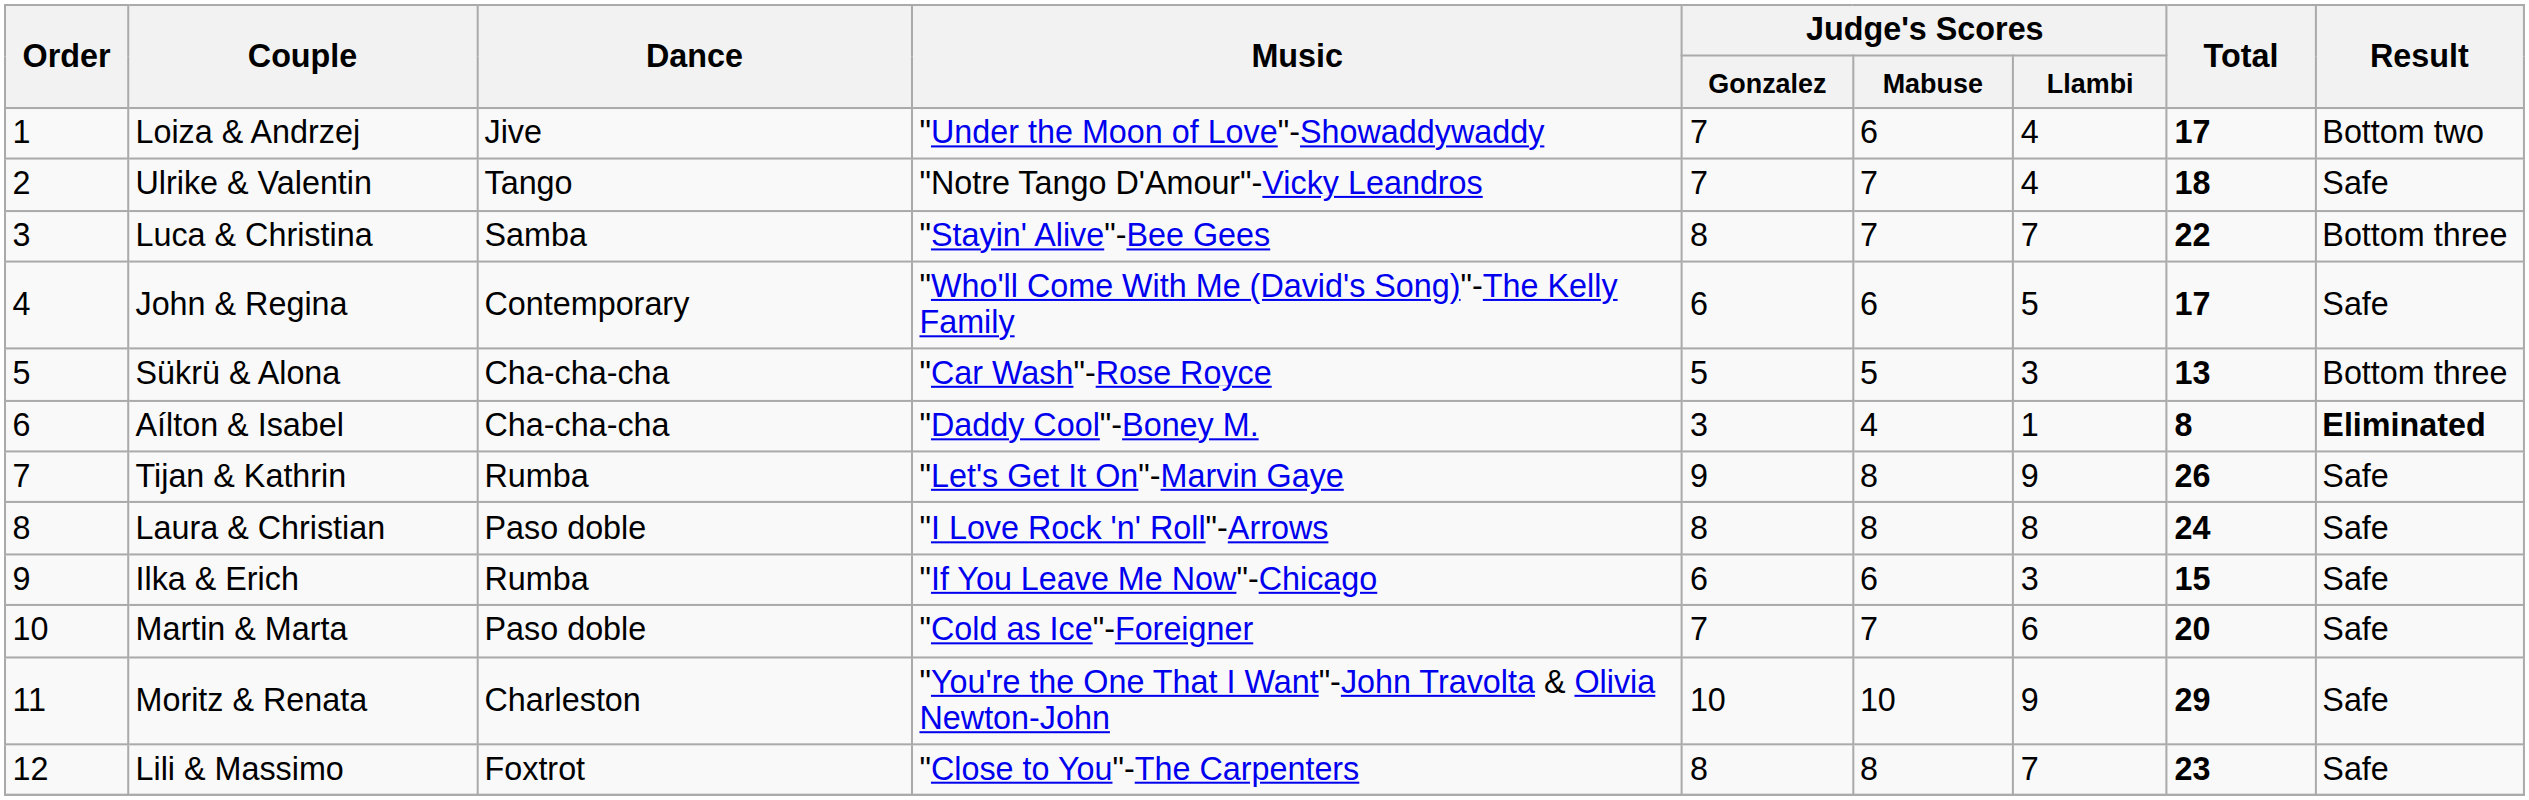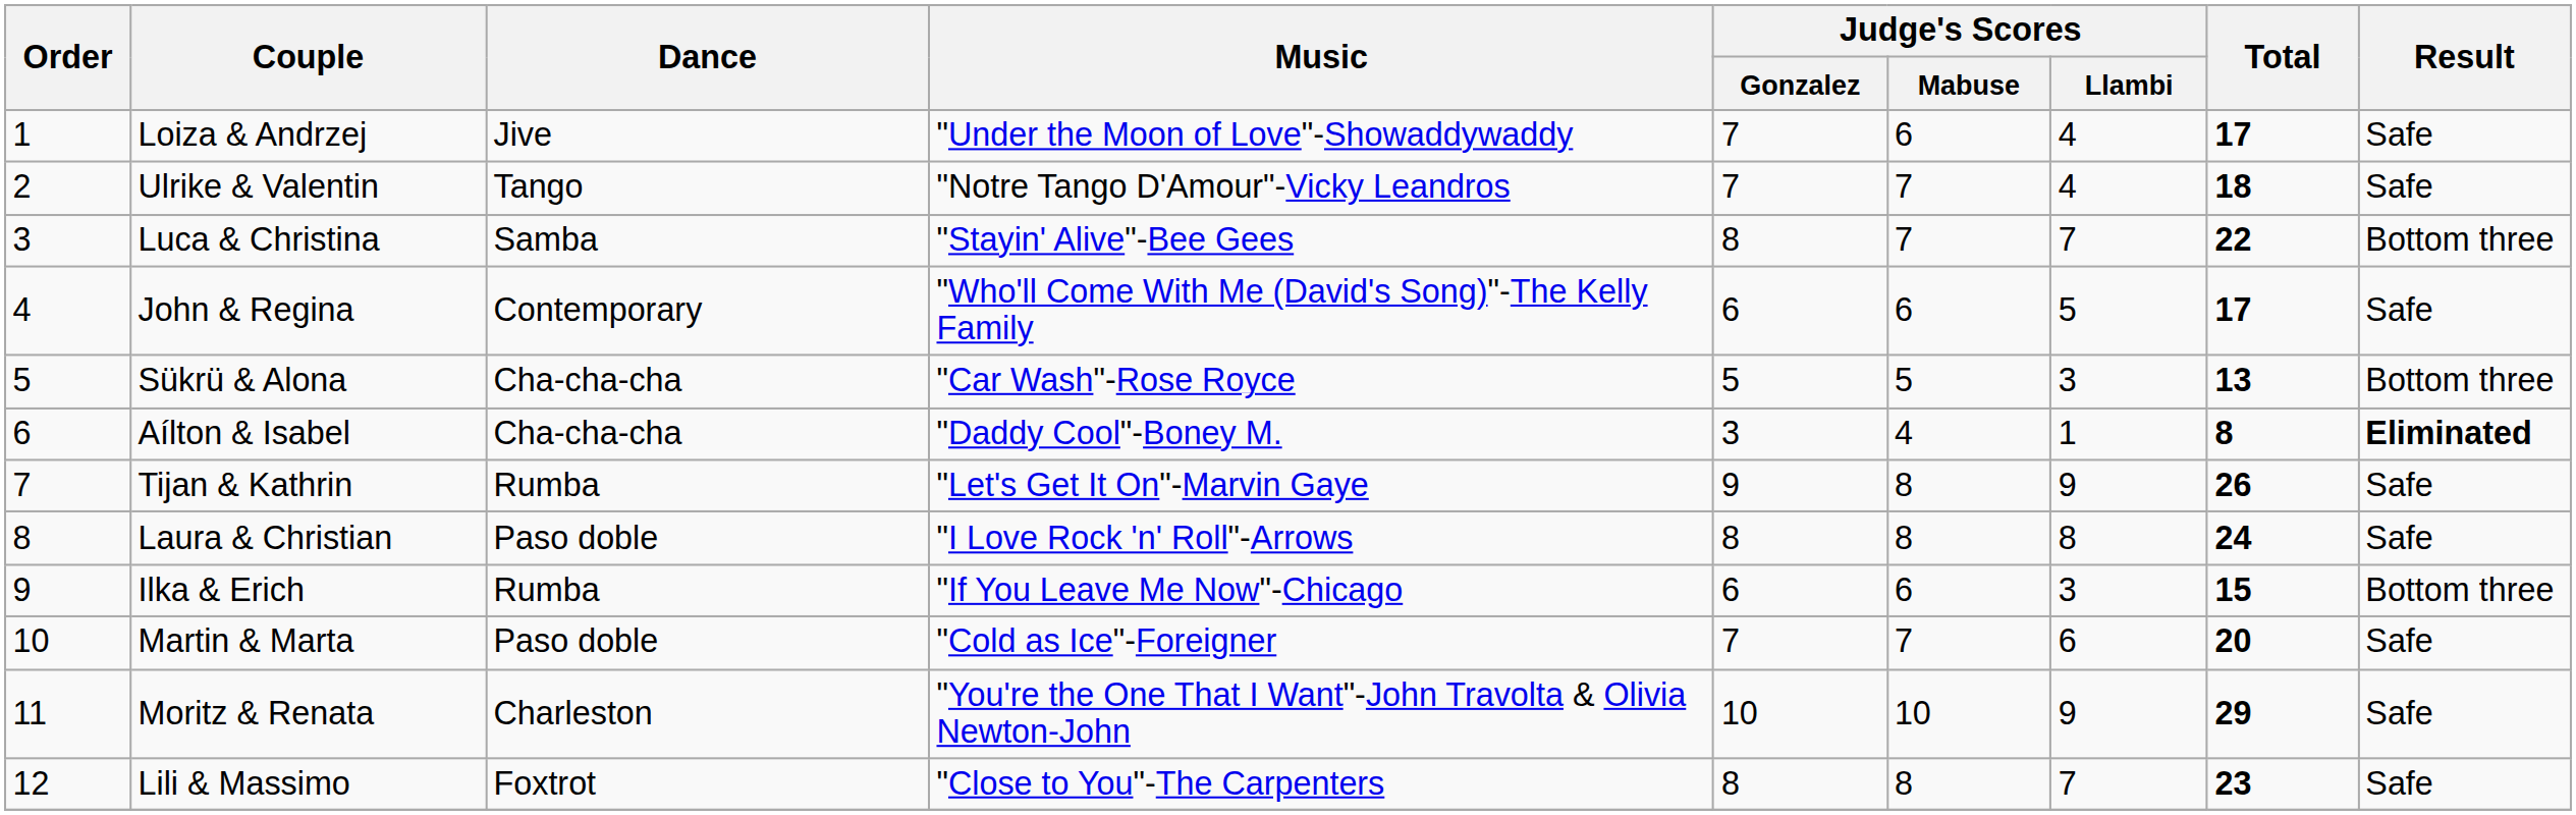Loiza & Andrzej | Result: Bottom two -> Safe
Ilka & Erich | Result: Safe -> Bottom three
